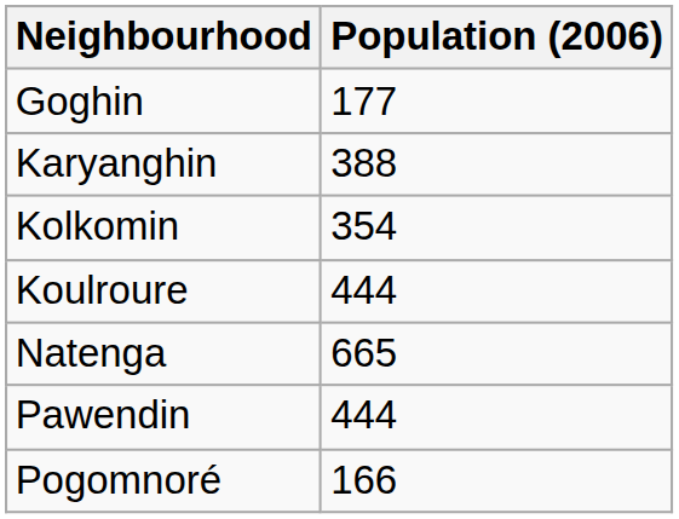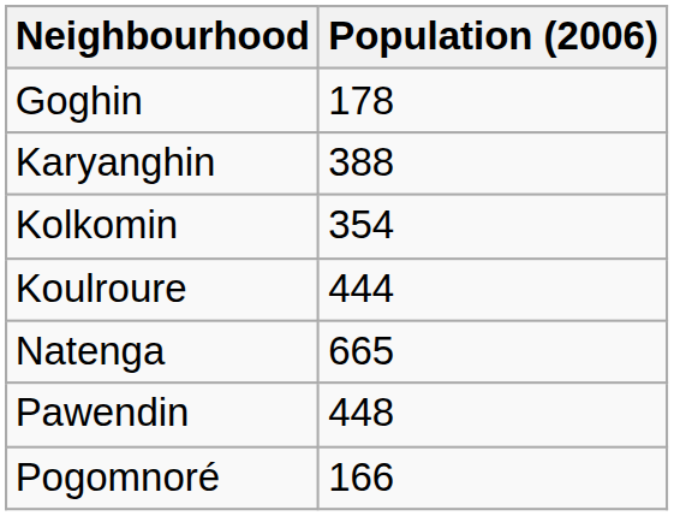Goghin | Population (2006): 177 -> 178
Pawendin | Population (2006): 444 -> 448
